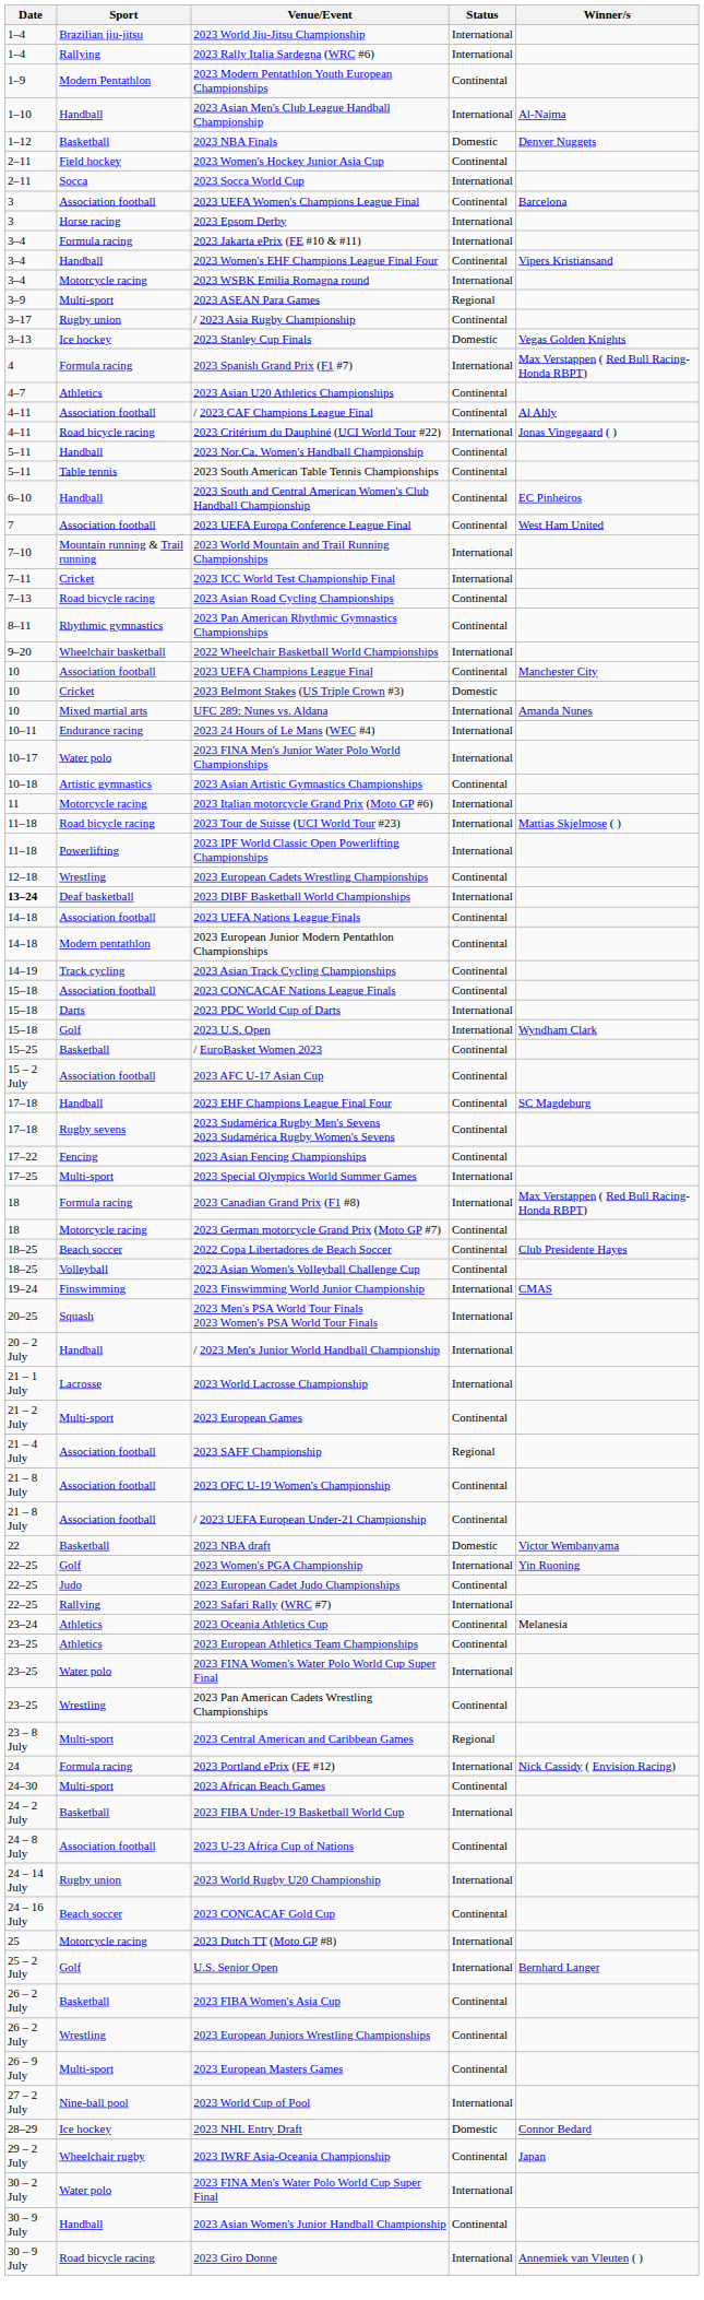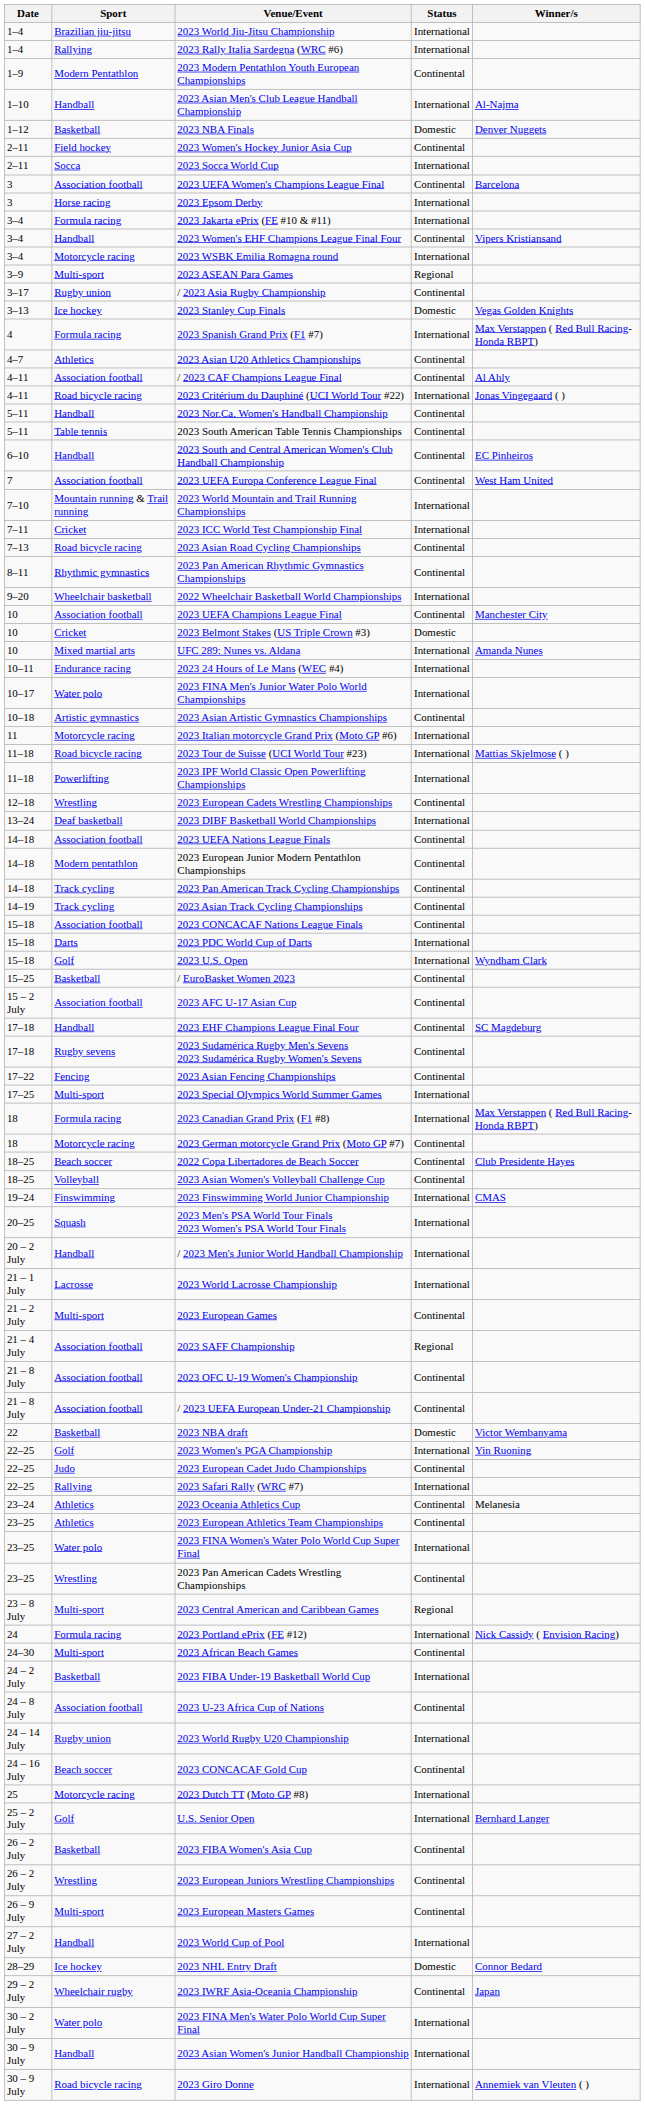2023 DIBF Basketball World Championships | Date: bold -> normal
+ row: 14–18 | Track cycling | 2023 Pan American Track Cycling Championships | Continental
2023 World Cup of Pool | Sport: Nine-ball pool -> Handball
2023 Asian Women's Junior Handball Championship | Status: Continental -> International
